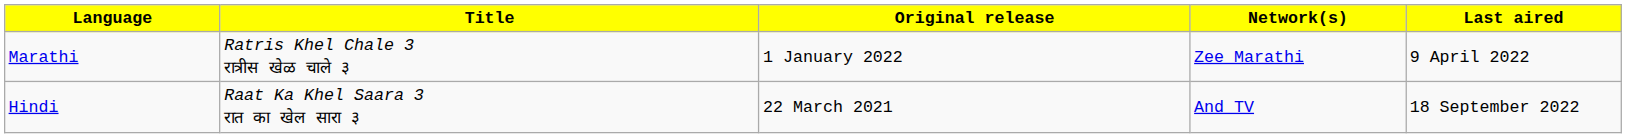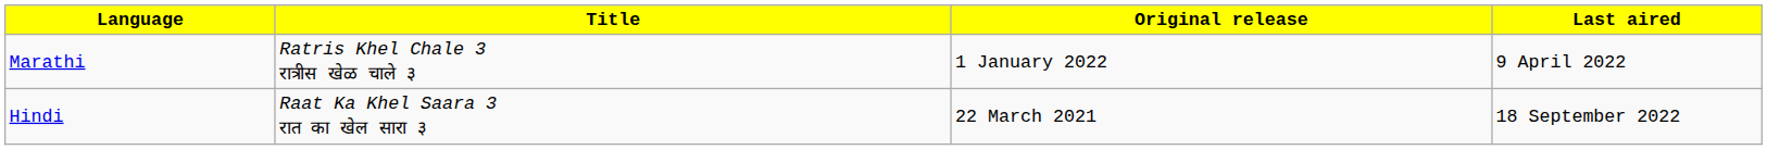- column: Network(s) | Zee Marathi | And TV
